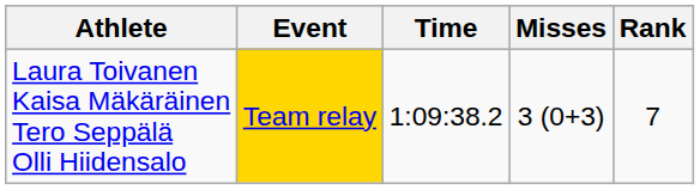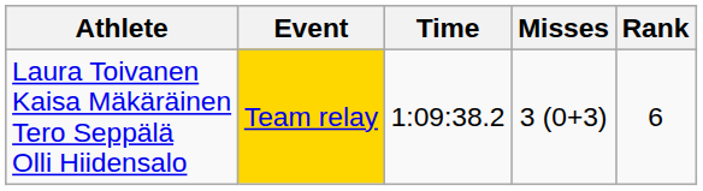Laura Toivanen Kaisa Mäkäräinen Tero Seppälä Olli Hiidensalo | Rank: 7 -> 6
